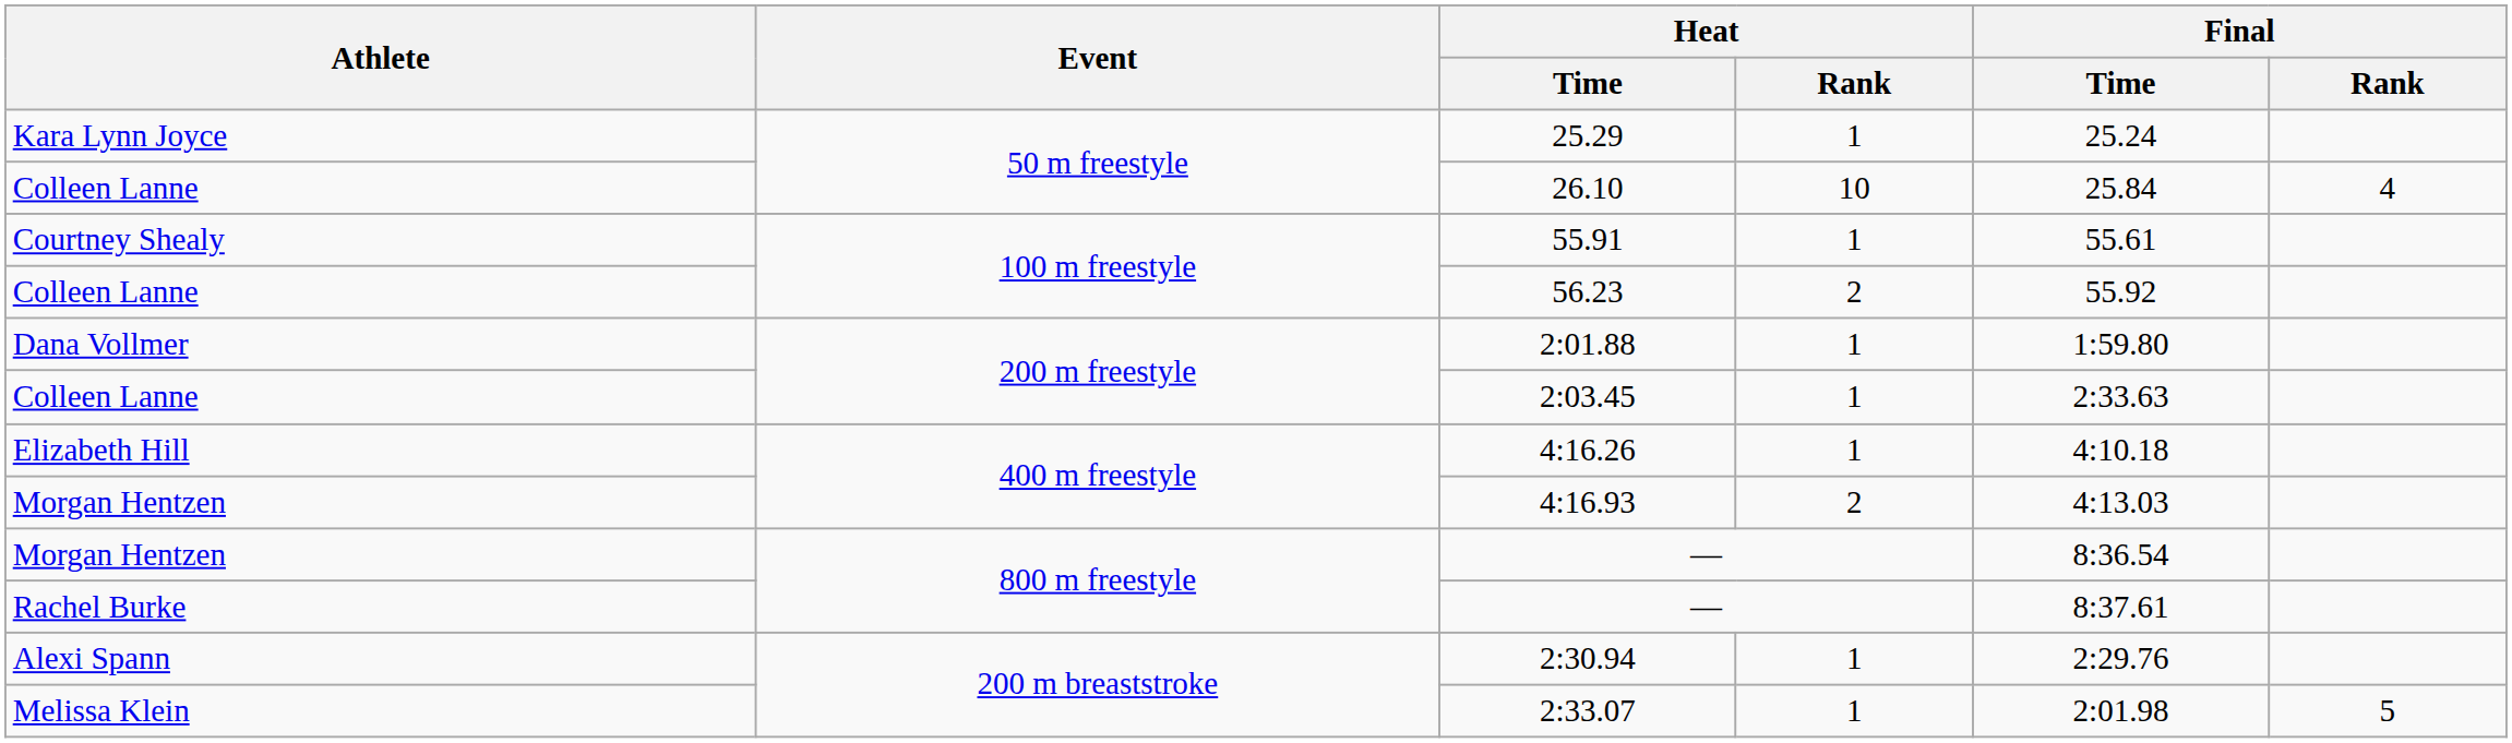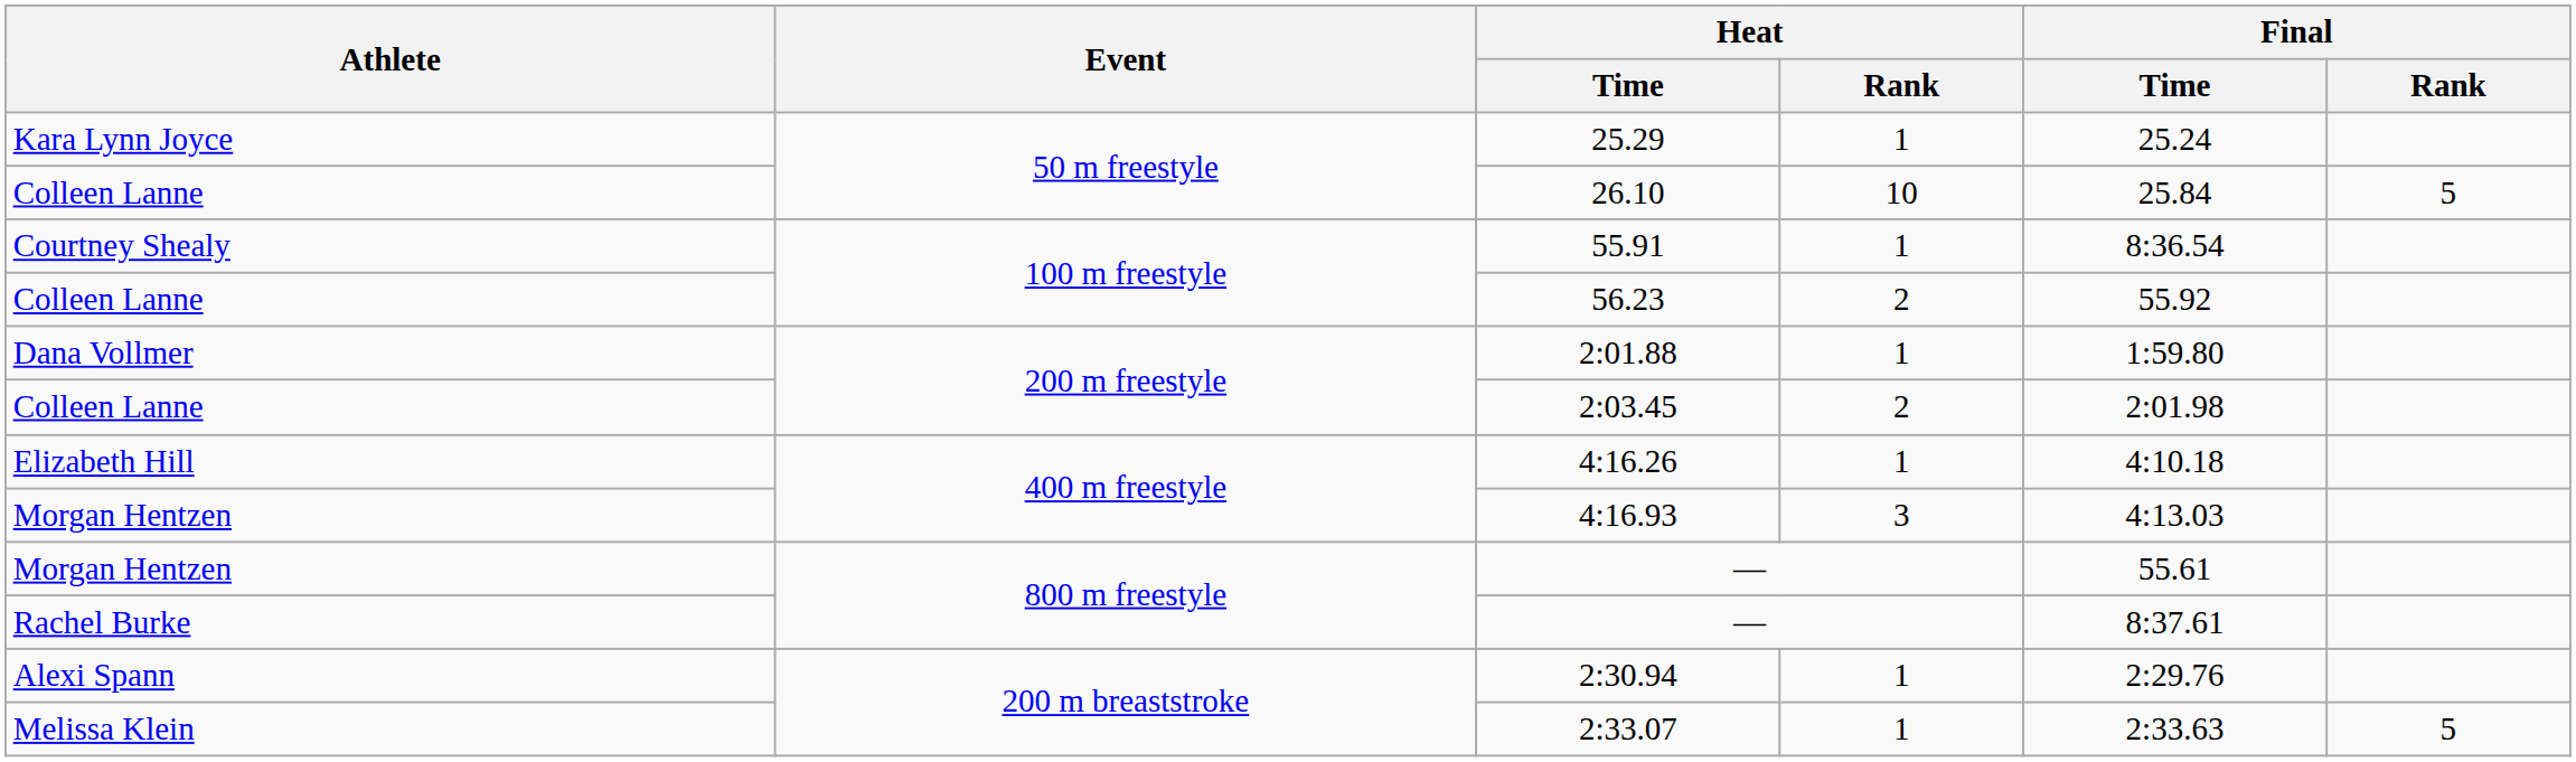26.10 | Final / Rank: 4 -> 5
55.91 | Final / Time: 55.61 -> 8:36.54
2:03.45 | Heat / Rank: 1 -> 2
2:03.45 | Final / Time: 2:33.63 -> 2:01.98
4:16.93 | Heat / Rank: 2 -> 3
Morgan Hentzen / — | Final / Time: 8:36.54 -> 55.61
2:33.07 | Final / Time: 2:01.98 -> 2:33.63
